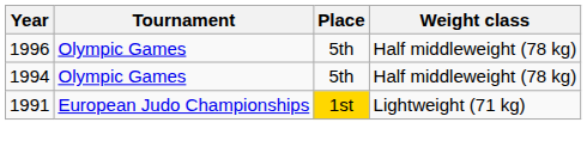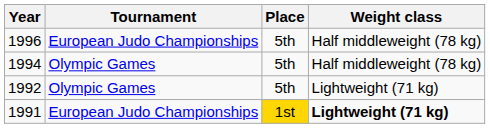1996 | Tournament: Olympic Games -> European Judo Championships
+ row: 1992 | Olympic Games | 5th | Lightweight (71 kg)
1991 | Weight class: normal -> bold
